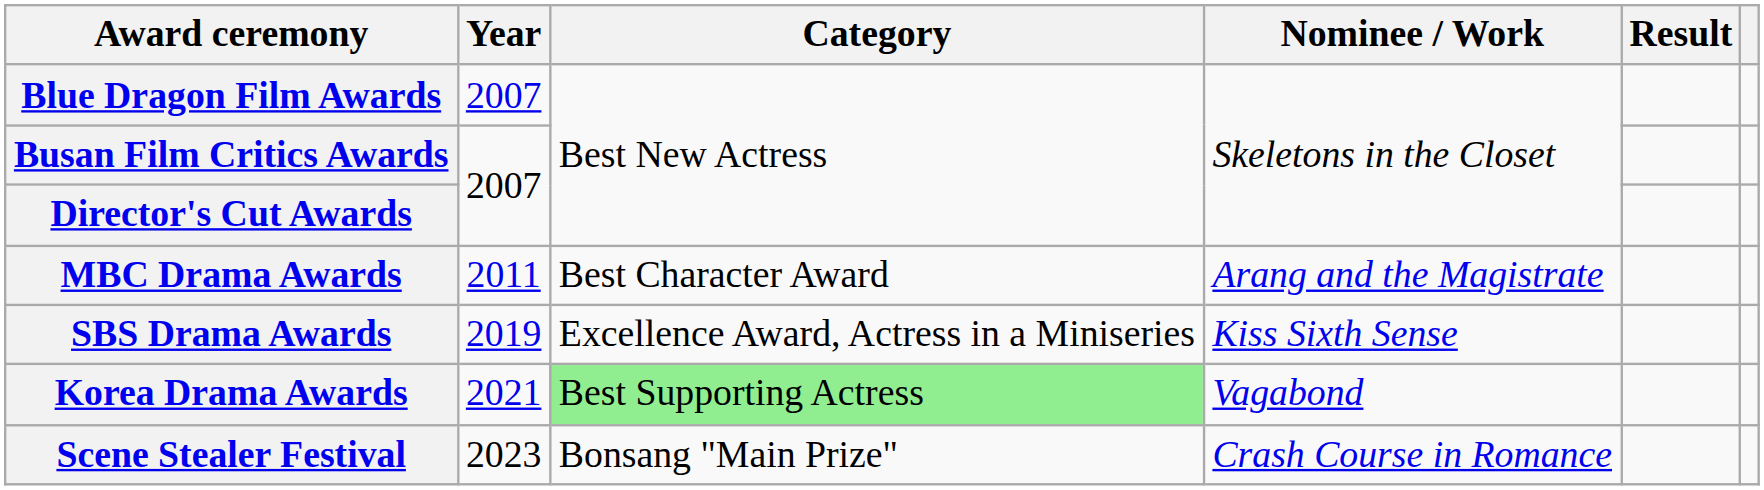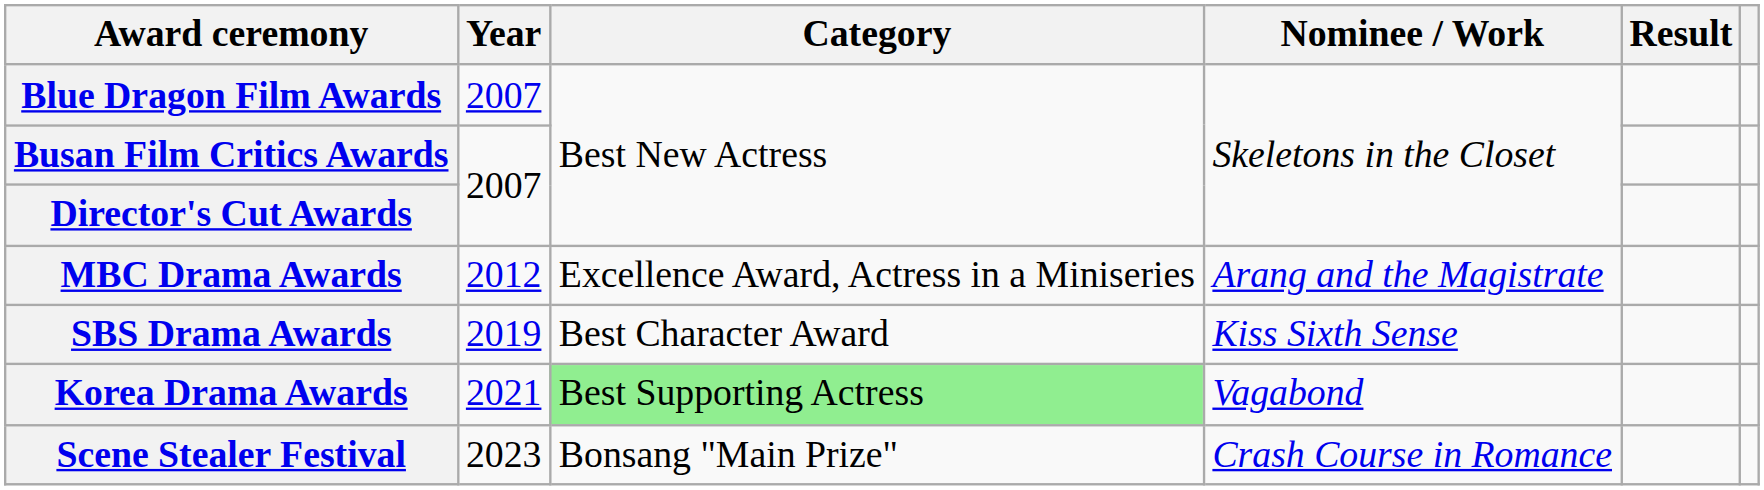MBC Drama Awards | Year: 2011 -> 2012
MBC Drama Awards | Category: Best Character Award -> Excellence Award, Actress in a Miniseries
SBS Drama Awards | Category: Excellence Award, Actress in a Miniseries -> Best Character Award
